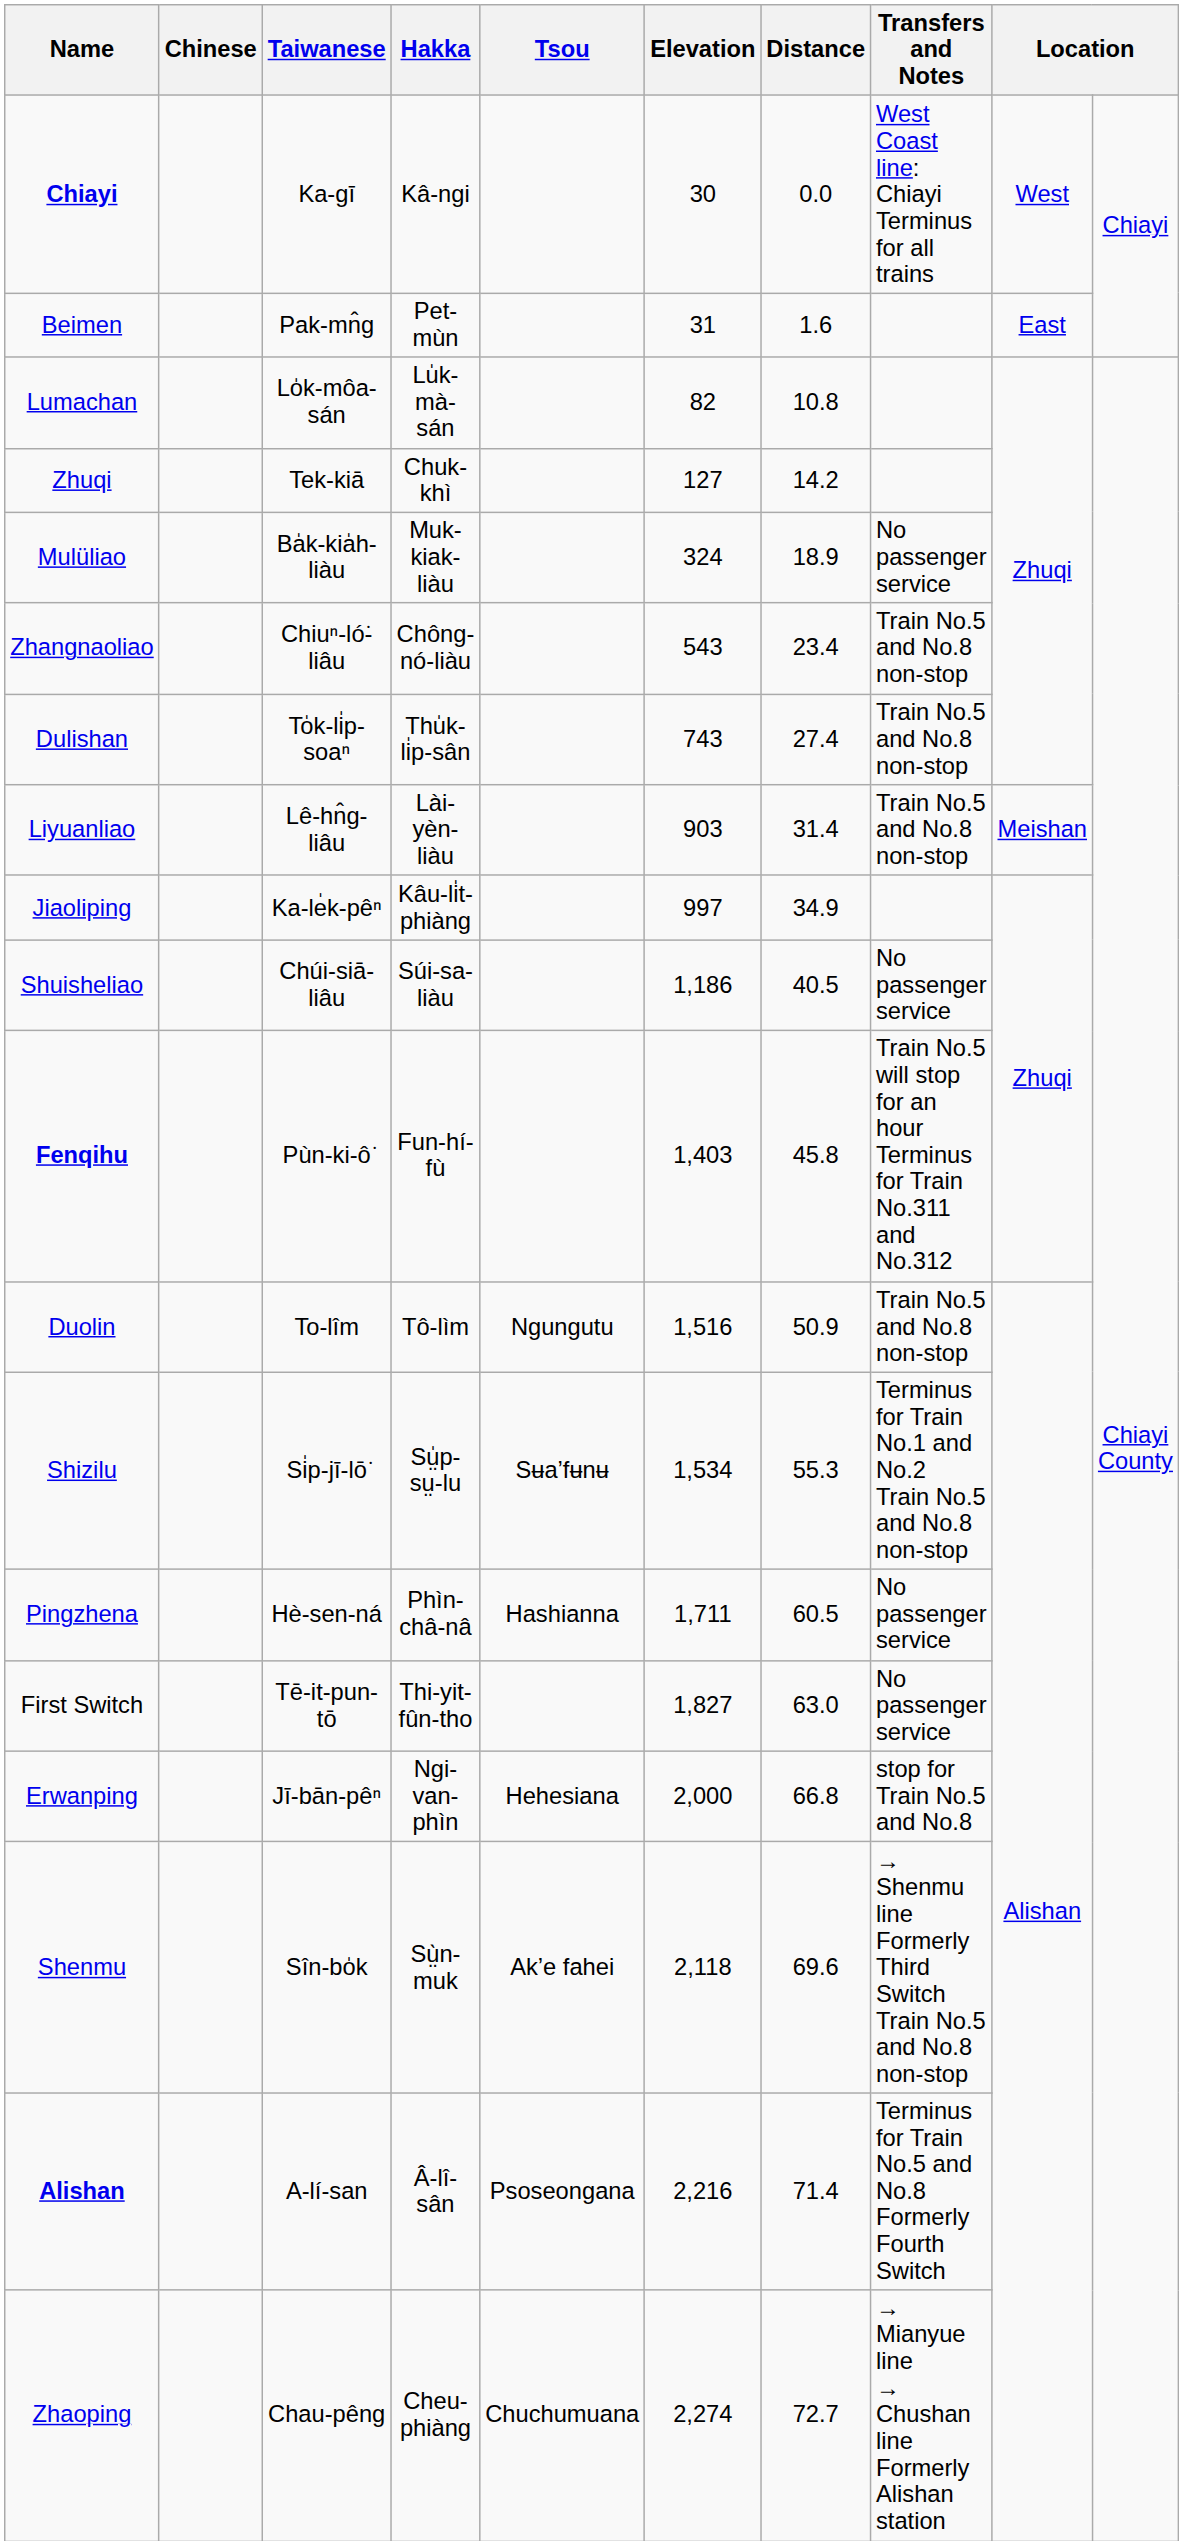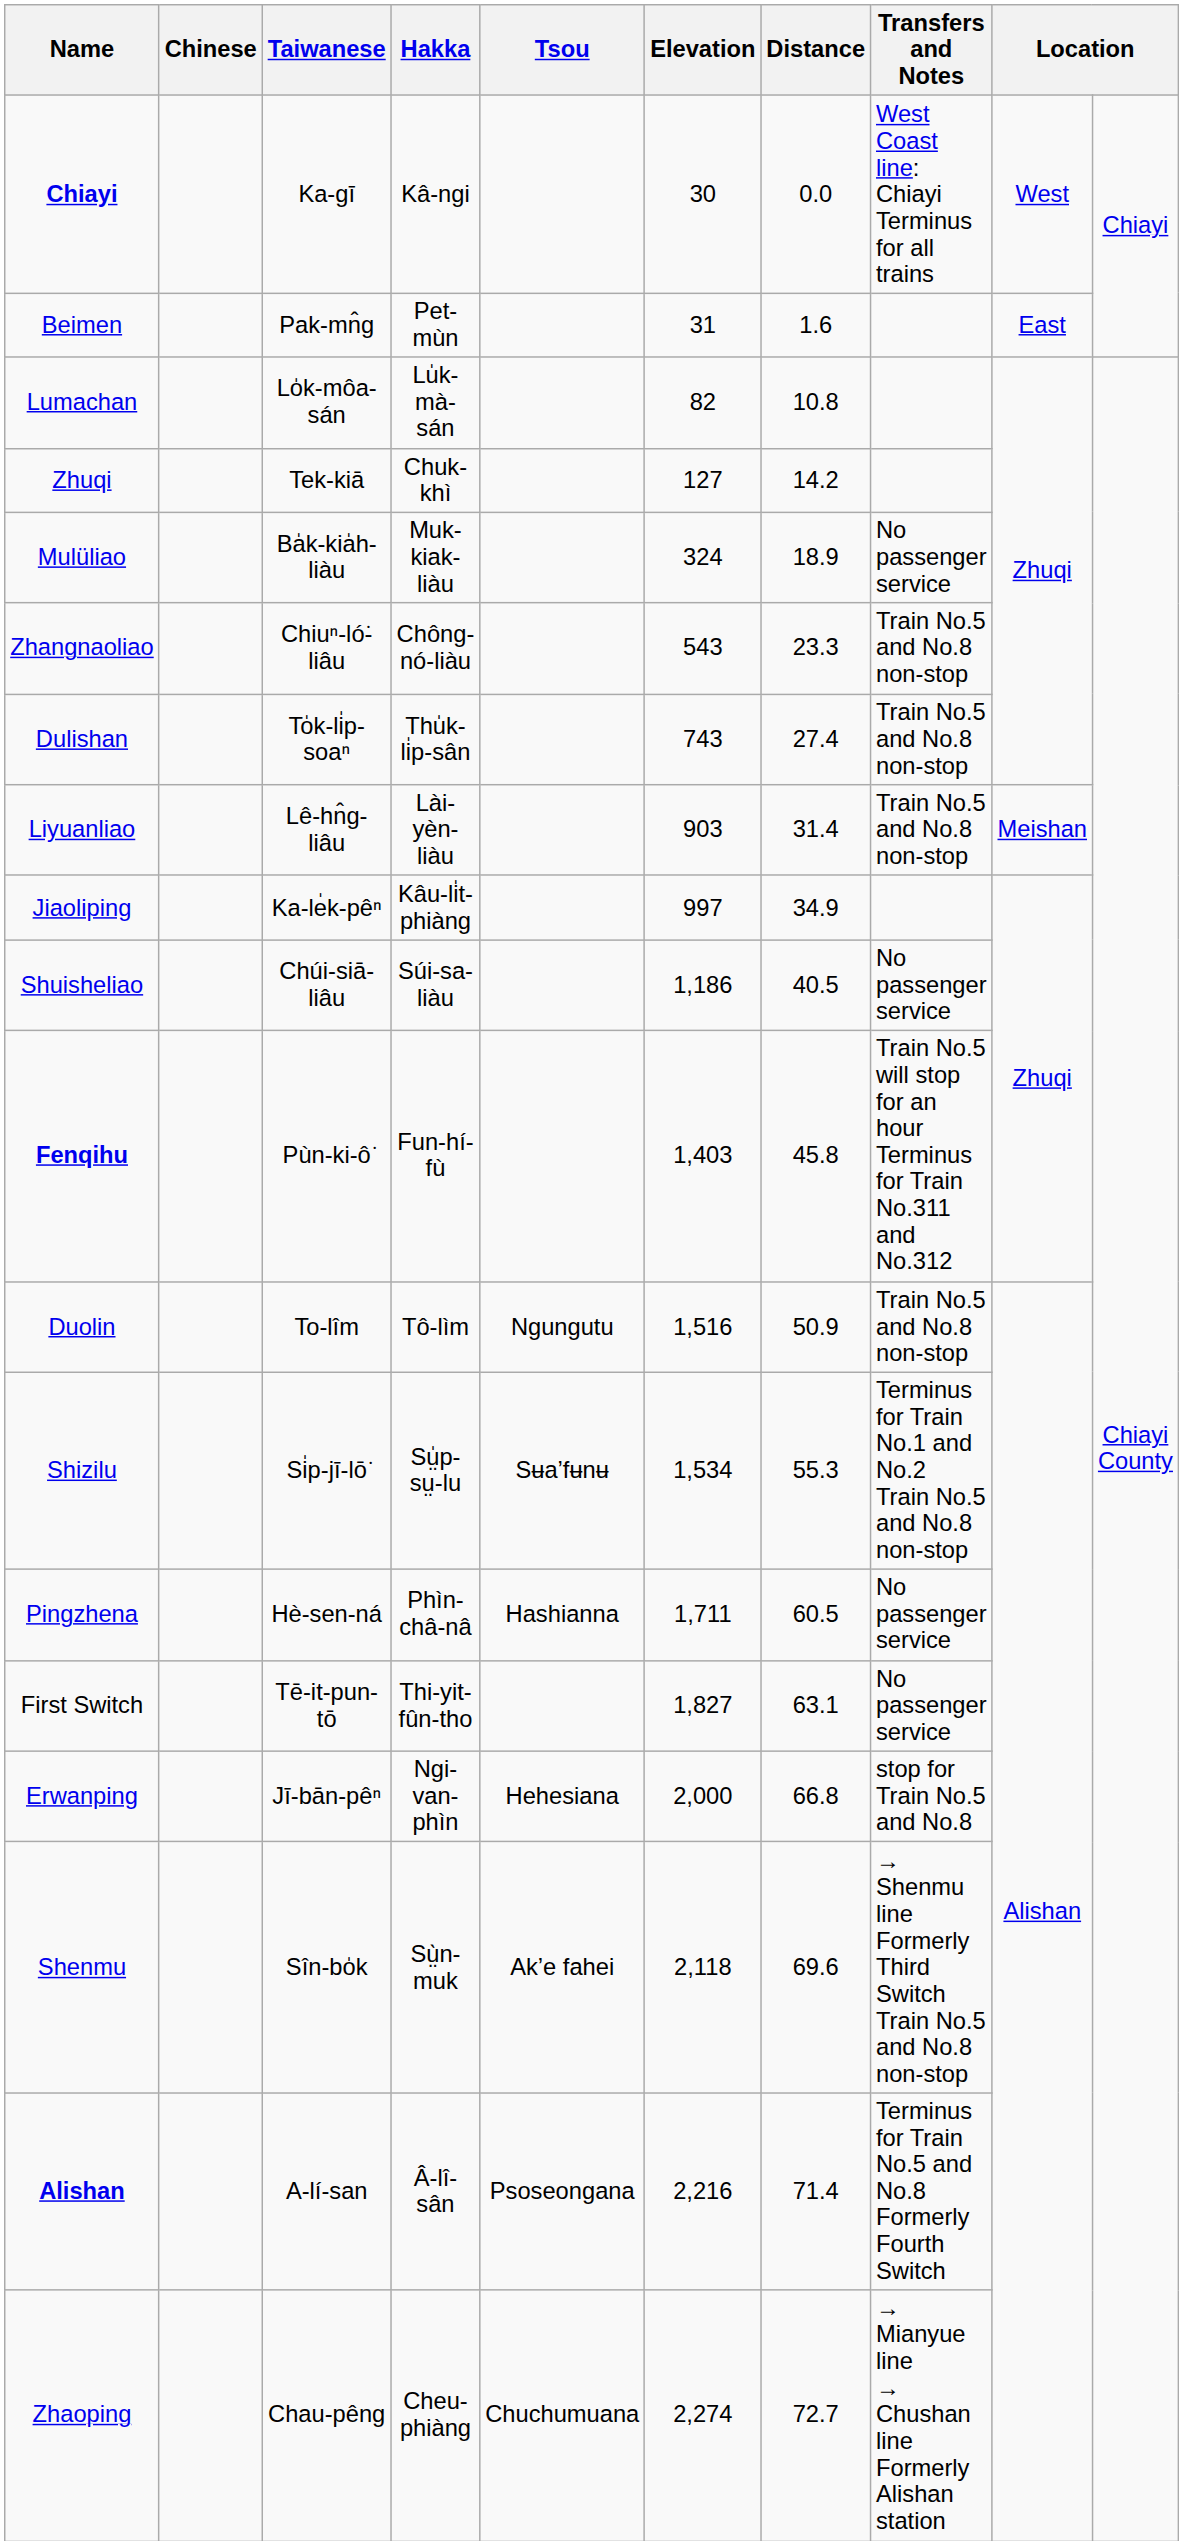Zhangnaoliao | Distance: 23.4 -> 23.3
First Switch | Distance: 63.0 -> 63.1
